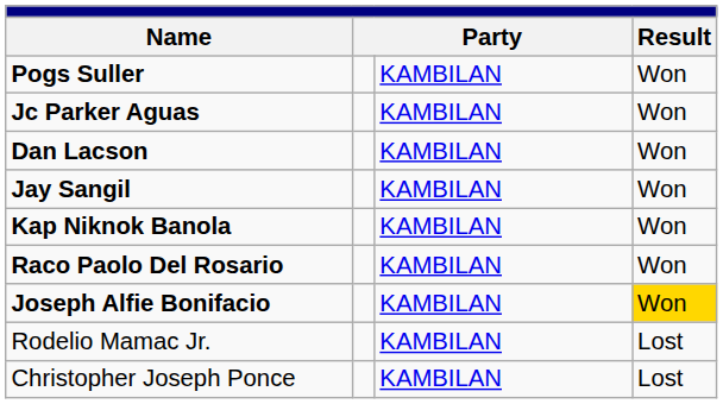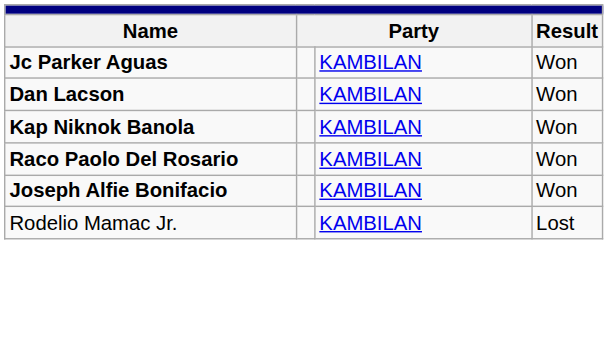- row: Pogs Suller | KAMBILAN | Won
- row: Jay Sangil | KAMBILAN | Won
Joseph Alfie Bonifacio | column 4: gold background -> no background
- row: Christopher Joseph Ponce | KAMBILAN | Lost
